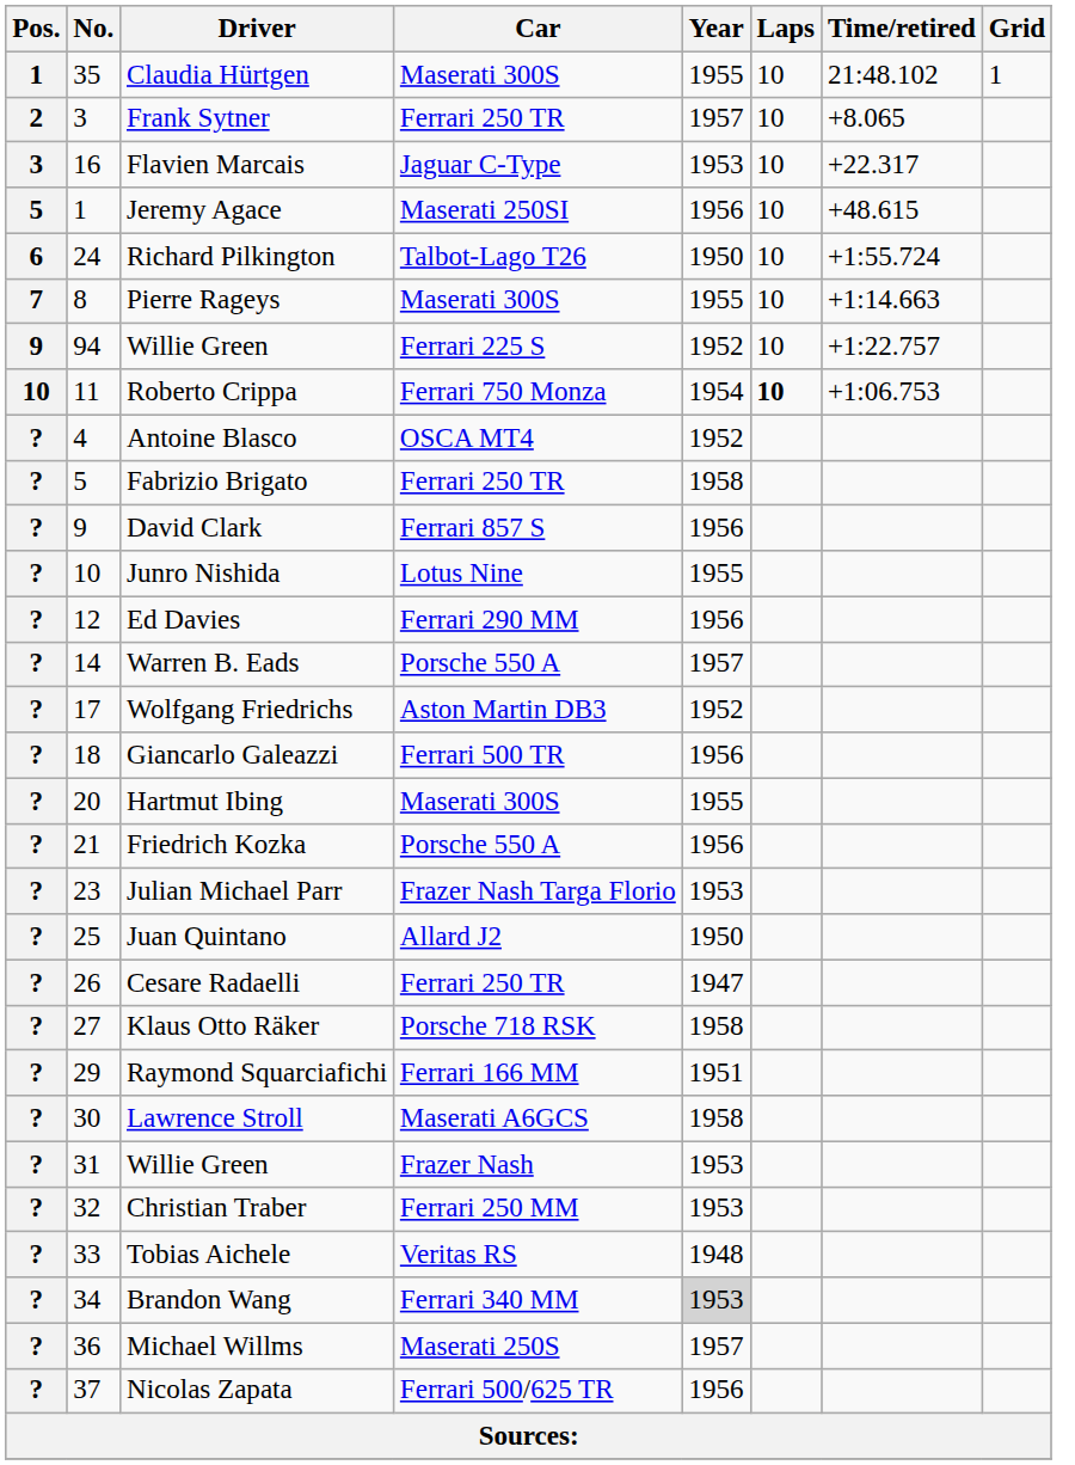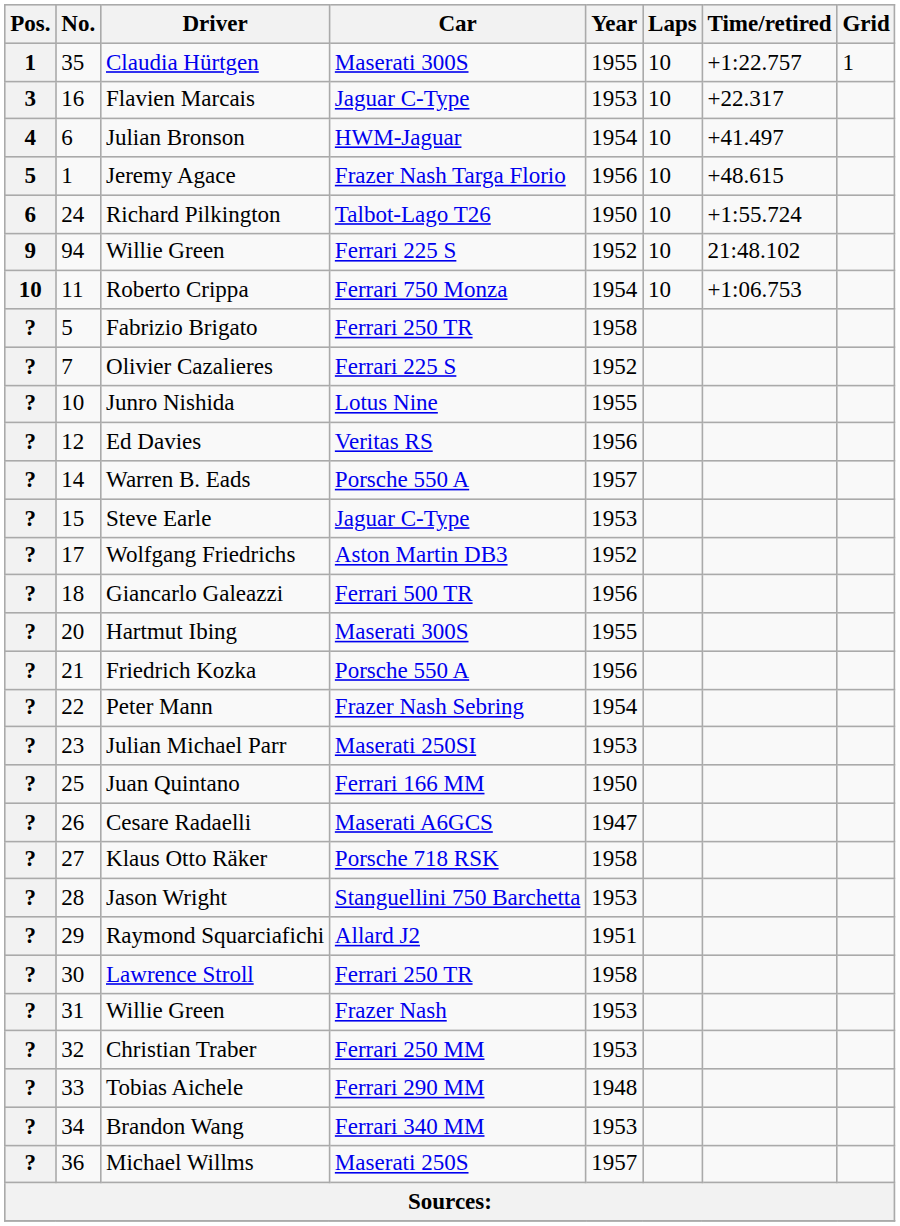Claudia Hürtgen | Time/retired: 21:48.102 -> +1:22.757
- row: 2 | 3 | Frank Sytner | Ferrari 250 TR | 1957 | 10 | +8.065
+ row: 4 | 6 | Julian Bronson | HWM-Jaguar | 1954 | 10 | +41.497
Jeremy Agace | Car: Maserati 250SI -> Frazer Nash Targa Florio
- row: 7 | 8 | Pierre Rageys | Maserati 300S | 1955 | 10 | +1:14.663
94 / Willie Green | Time/retired: +1:22.757 -> 21:48.102
Roberto Crippa | Laps: bold -> normal
- row: ? | 4 | Antoine Blasco | OSCA MT4 | 1952
+ row: ? | 7 | Olivier Cazalieres | Ferrari 225 S | 1952
- row: ? | 9 | David Clark | Ferrari 857 S | 1956
Ed Davies | Car: Ferrari 290 MM -> Veritas RS
+ row: ? | 15 | Steve Earle | Jaguar C-Type | 1953
+ row: ? | 22 | Peter Mann | Frazer Nash Sebring | 1954
Julian Michael Parr | Car: Frazer Nash Targa Florio -> Maserati 250SI
Juan Quintano | Car: Allard J2 -> Ferrari 166 MM
Cesare Radaelli | Car: Ferrari 250 TR -> Maserati A6GCS
+ row: ? | 28 | Jason Wright | Stanguellini 750 Barchetta | 1953
Raymond Squarciafichi | Car: Ferrari 166 MM -> Allard J2
Lawrence Stroll | Car: Maserati A6GCS -> Ferrari 250 TR
Tobias Aichele | Car: Veritas RS -> Ferrari 290 MM
Brandon Wang | Year: lightgrey background -> no background
- row: ? | 37 | Nicolas Zapata | Ferrari 500/625 TR | 1956
